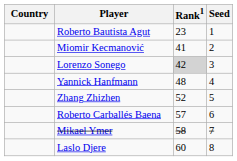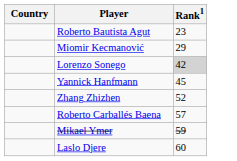- column: Seed | 1 | 2 | 3 | 4 | 5 | 6 | 7 | 8
Miomir Kecmanović | Rank1: 41 -> 29
Yannick Hanfmann | Rank1: 48 -> 45
Mikael Ymer | Rank1: 58 -> 59
